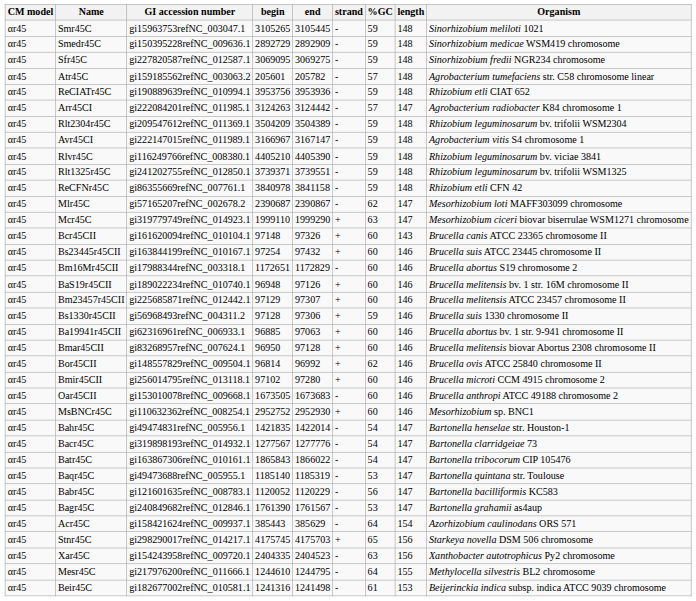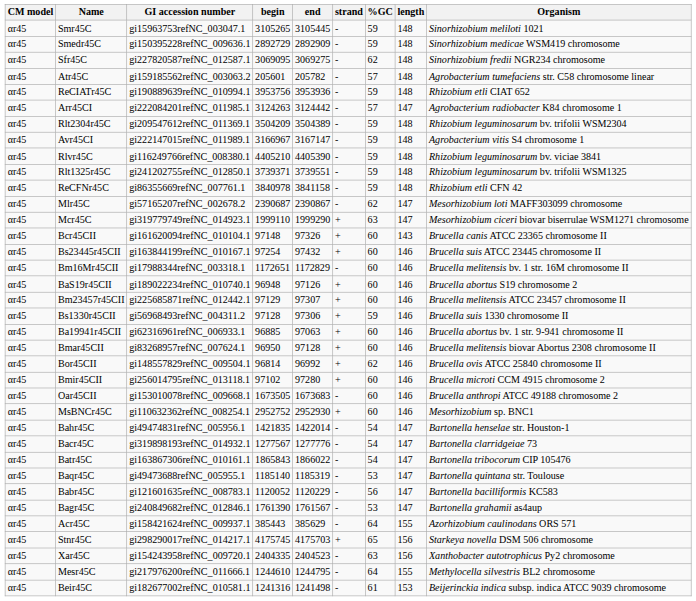Sfr45C | %GC: 59 -> 62
Bm16Mr45CII | Organism: Brucella abortus S19 chromosome 2 -> Brucella melitensis bv. 1 str. 16M chromosome II
BaS19r45CII | Organism: Brucella melitensis bv. 1 str. 16M chromosome II -> Brucella abortus S19 chromosome 2
Acr45C | length: 154 -> 155
